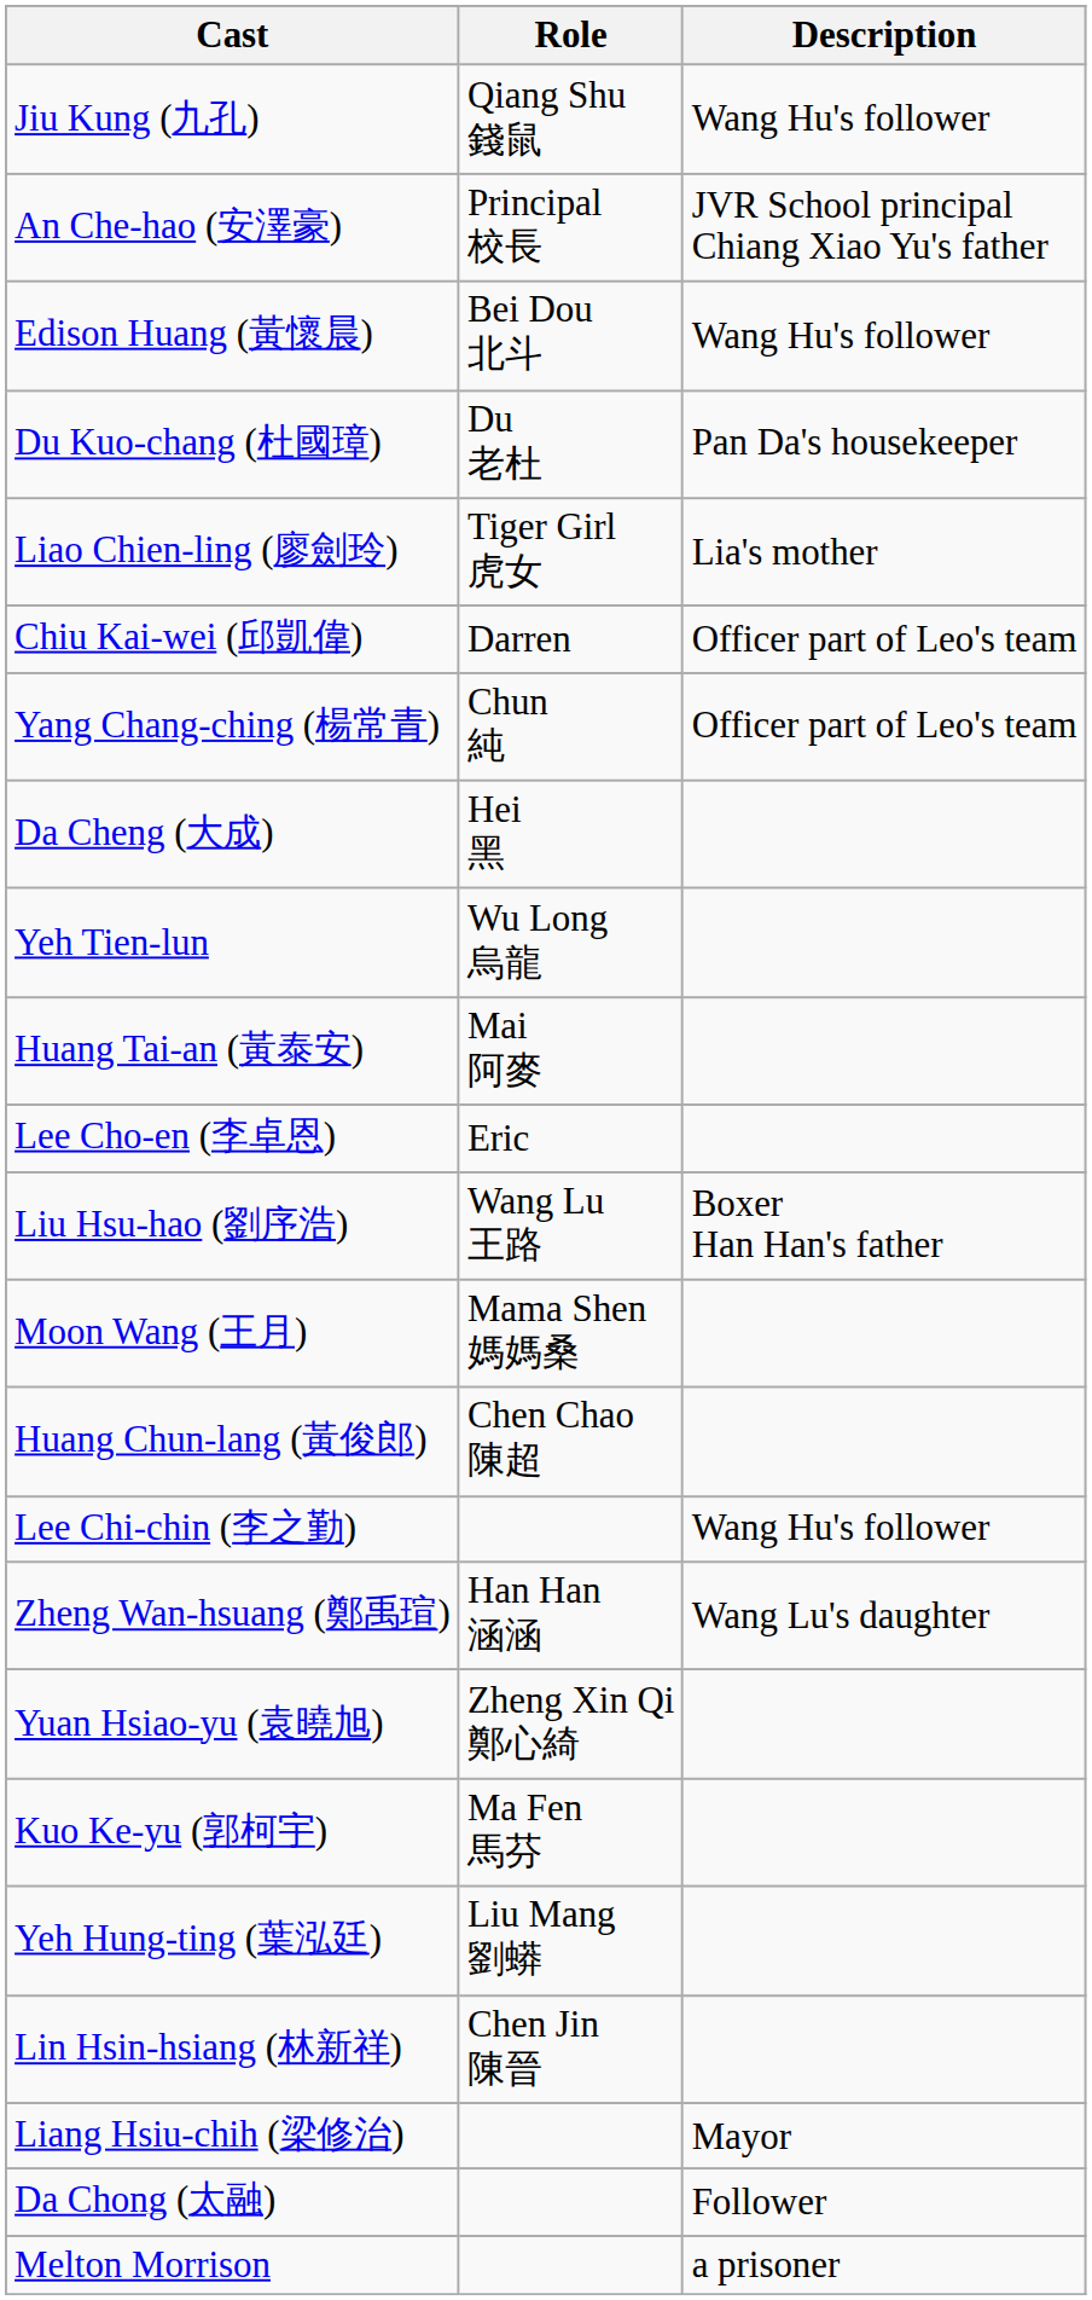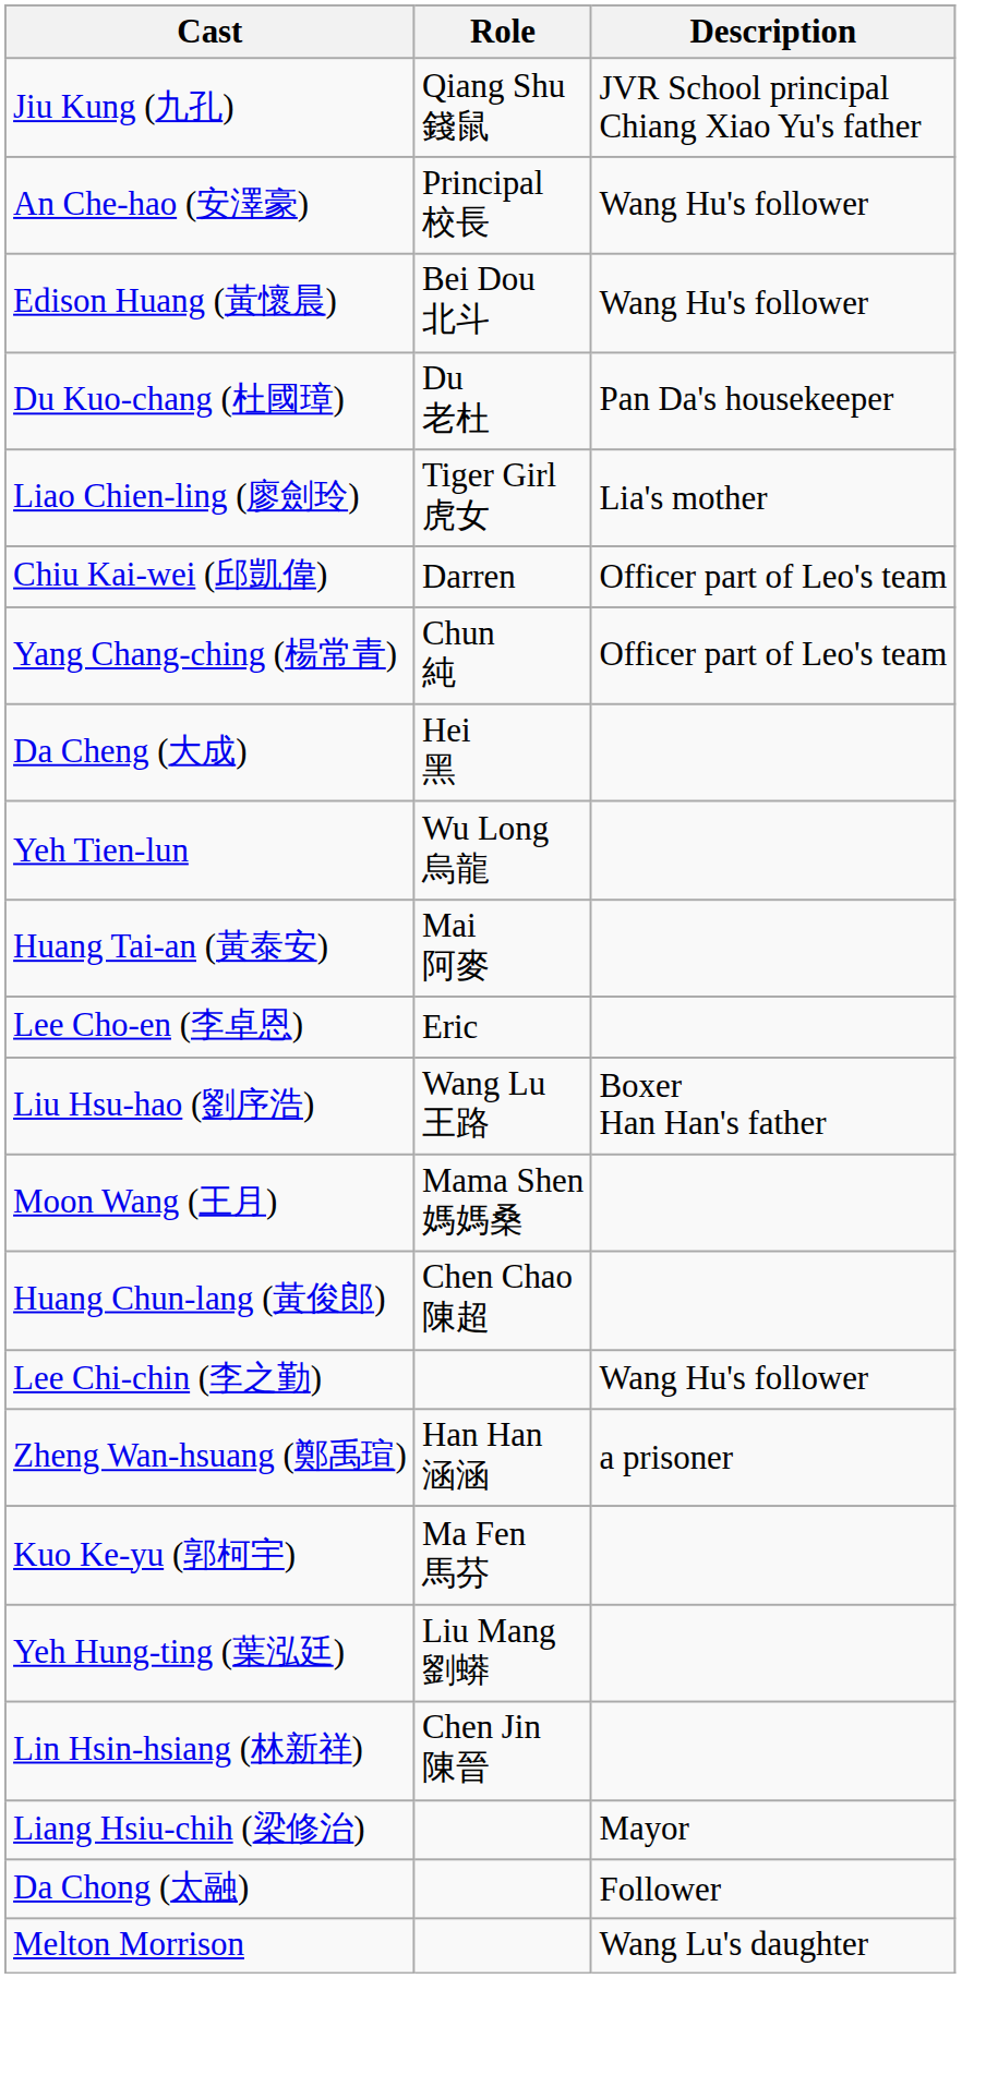Jiu Kung (九孔) | Description: Wang Hu's follower -> JVR School principal Chiang Xiao Yu's father
An Che-hao (安澤豪) | Description: JVR School principal Chiang Xiao Yu's father -> Wang Hu's follower
Zheng Wan-hsuang (鄭禹瑄) | Description: Wang Lu's daughter -> a prisoner
- row: Yuan Hsiao-yu (袁曉旭) | Zheng Xin Qi 鄭心綺
Melton Morrison | Description: a prisoner -> Wang Lu's daughter
